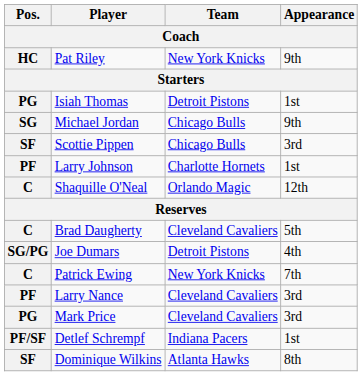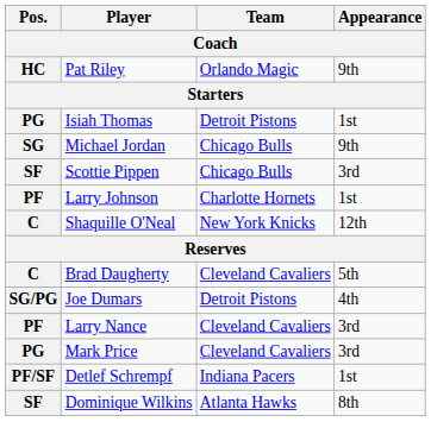Pat Riley | Team: New York Knicks -> Orlando Magic
Shaquille O'Neal | Team: Orlando Magic -> New York Knicks
- row: C | Patrick Ewing | New York Knicks | 7th
